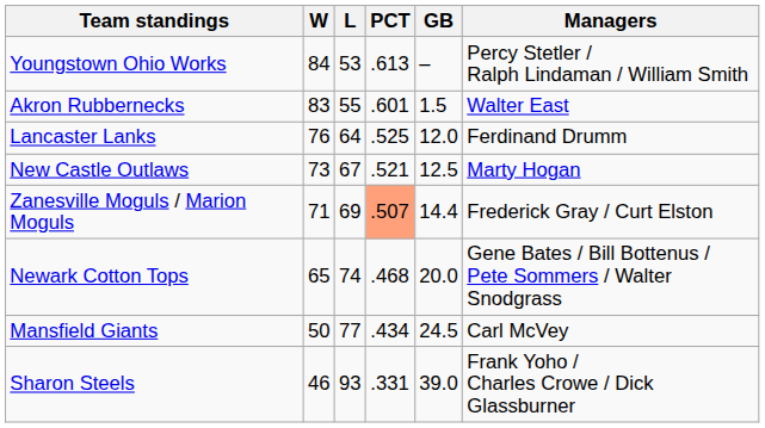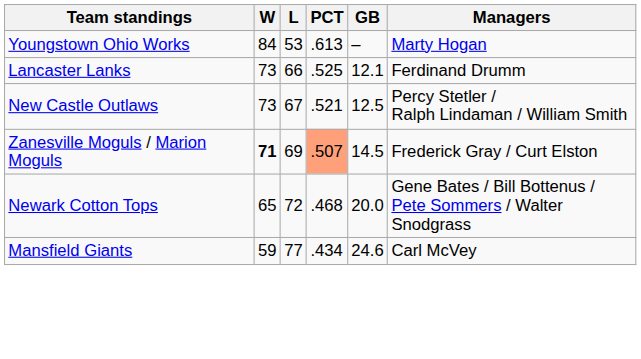Youngstown Ohio Works | Managers: Percy Stetler / Ralph Lindaman / William Smith -> Marty Hogan
- row: Akron Rubbernecks | 83 | 55 | .601 | 1.5 | Walter East
Lancaster Lanks | W: 76 -> 73
Lancaster Lanks | L: 64 -> 66
Lancaster Lanks | GB: 12.0 -> 12.1
New Castle Outlaws | Managers: Marty Hogan -> Percy Stetler / Ralph Lindaman / William Smith
Zanesville Moguls / Marion Moguls | W: normal -> bold
Zanesville Moguls / Marion Moguls | GB: 14.4 -> 14.5
Newark Cotton Tops | L: 74 -> 72
Mansfield Giants | W: 50 -> 59
Mansfield Giants | GB: 24.5 -> 24.6
- row: Sharon Steels | 46 | 93 | .331 | 39.0 | Frank Yoho / Charles Crowe / Dick Glassburner
